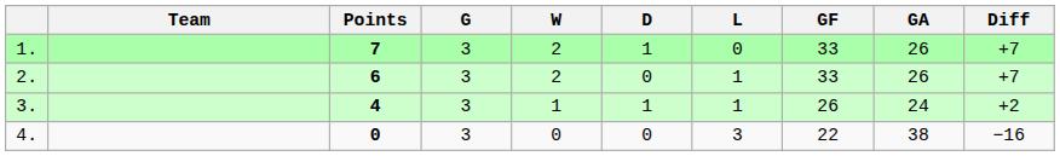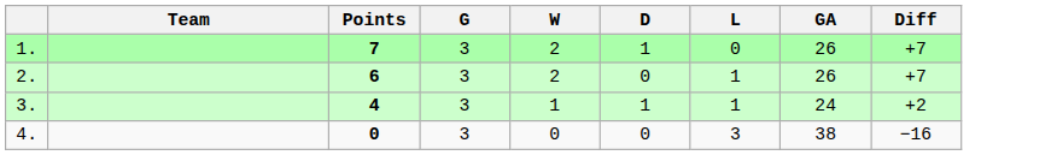- column: GF | 33 | 33 | 26 | 22
